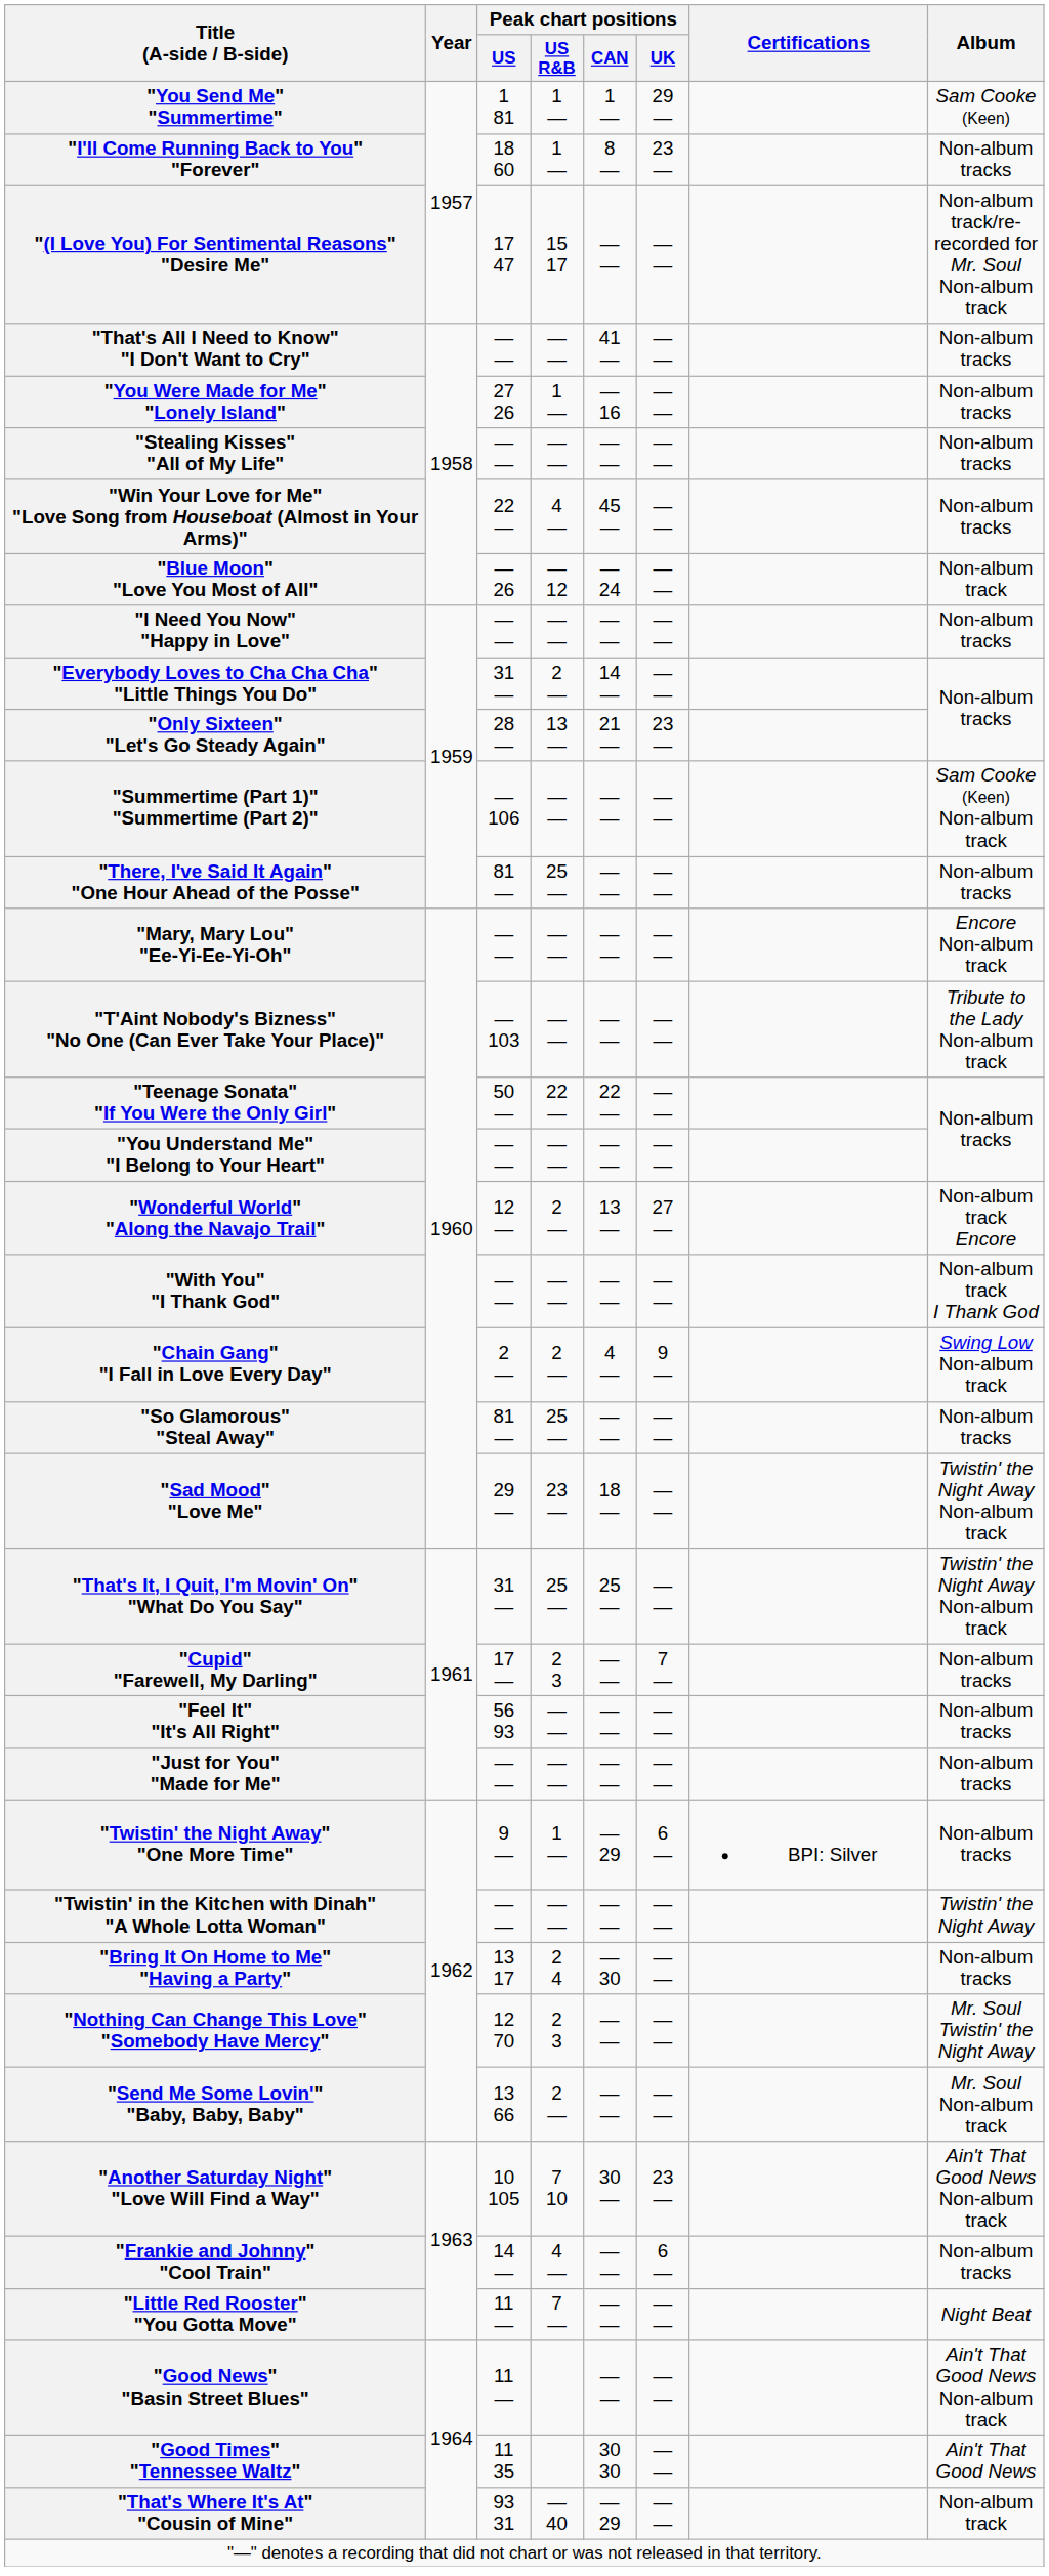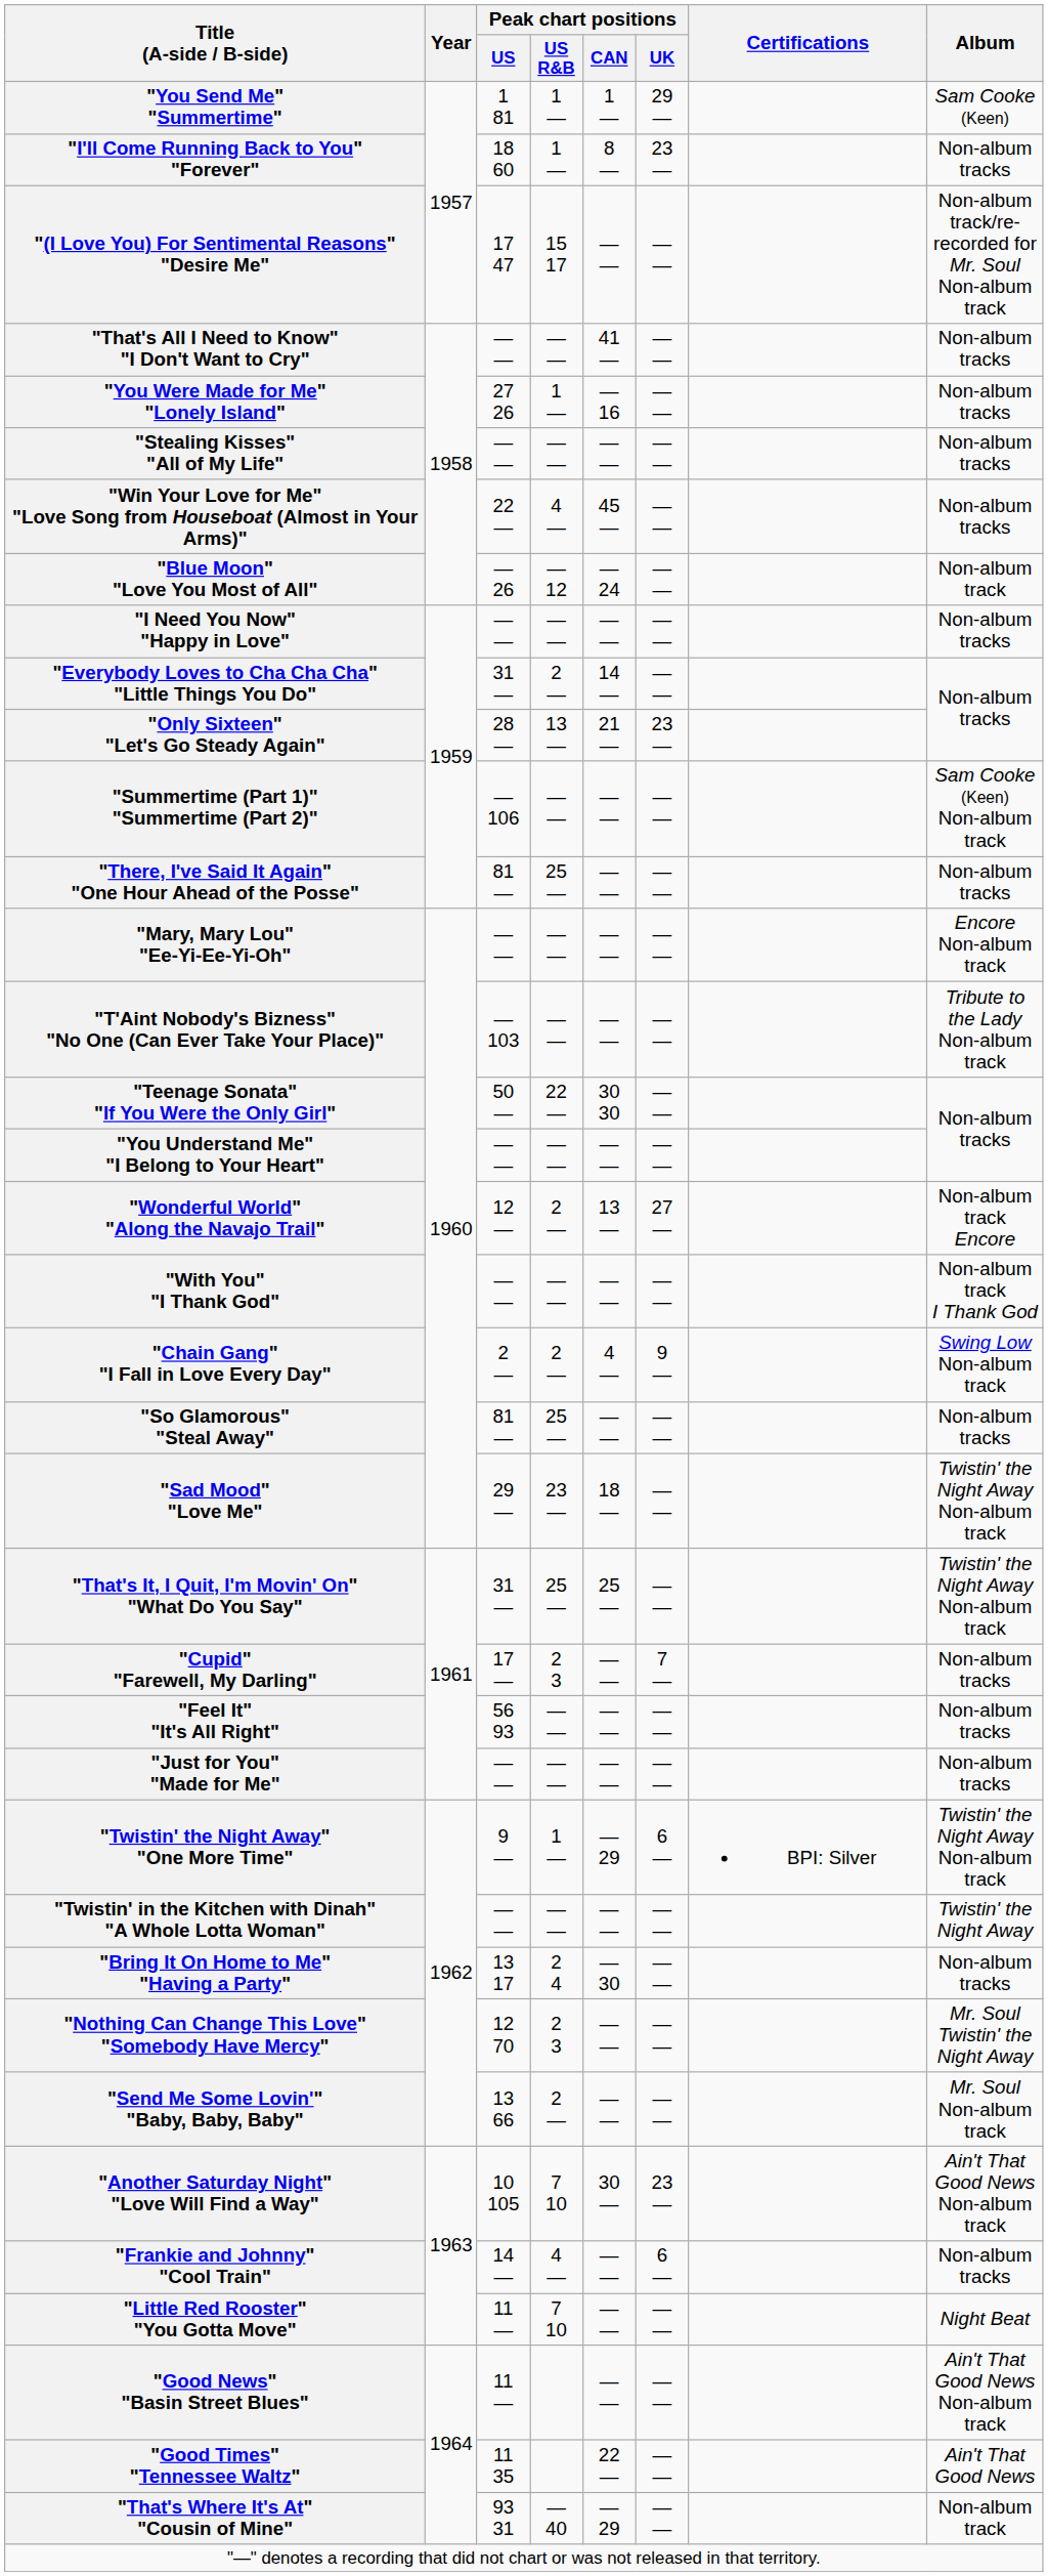"Teenage Sonata" "If You Were the Only Girl" | Peak chart positions / CAN: 22 — -> 30 30
"Twistin' the Night Away" "One More Time" | Album: Non-album tracks -> Twistin' the Night Away Non-album track
"Little Red Rooster" "You Gotta Move" | Peak chart positions / US R&B: 7 — -> 7 10
"Good Times" "Tennessee Waltz" | Peak chart positions / CAN: 30 30 -> 22 —
